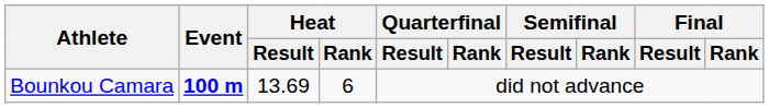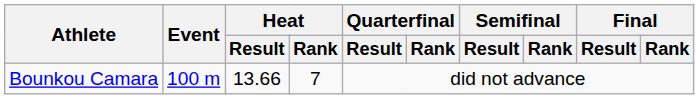Bounkou Camara | Event: bold -> normal
Bounkou Camara | Heat / Result: 13.69 -> 13.66
Bounkou Camara | Heat / Rank: 6 -> 7
